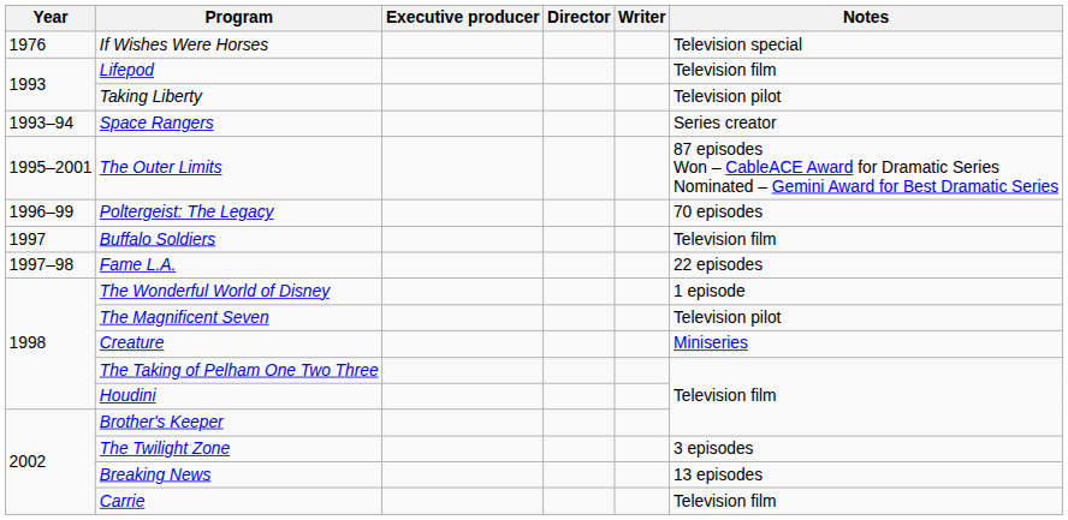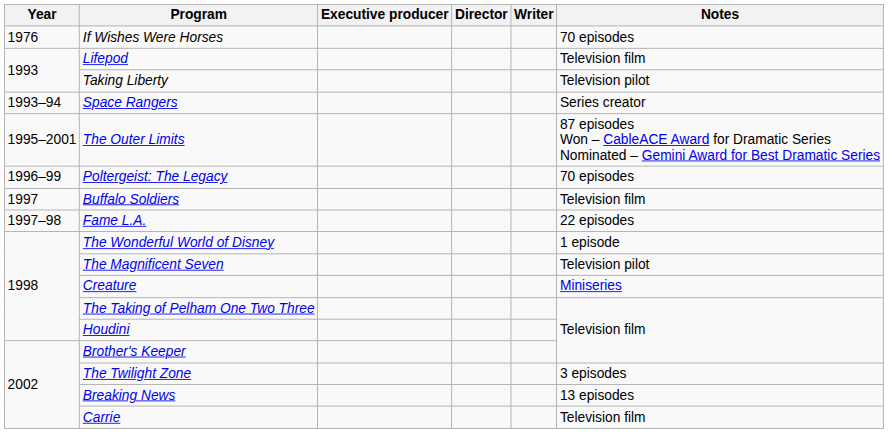If Wishes Were Horses | Notes: Television special -> 70 episodes
